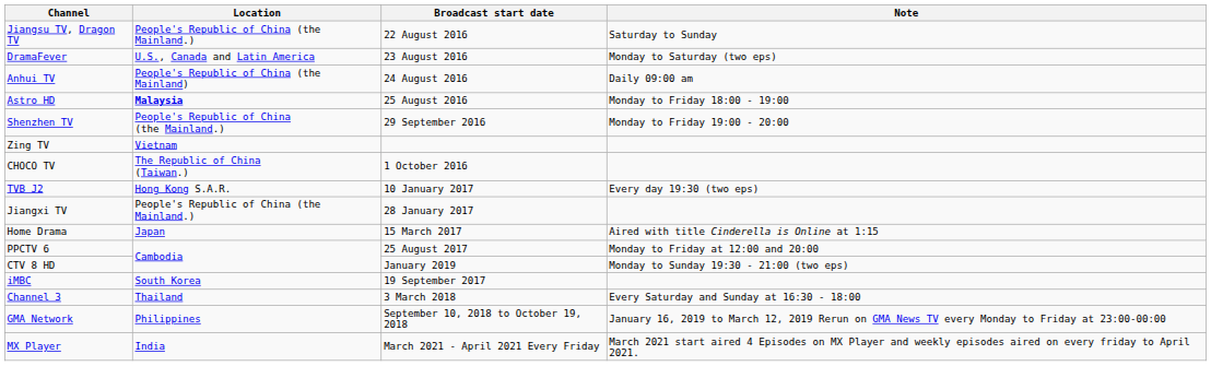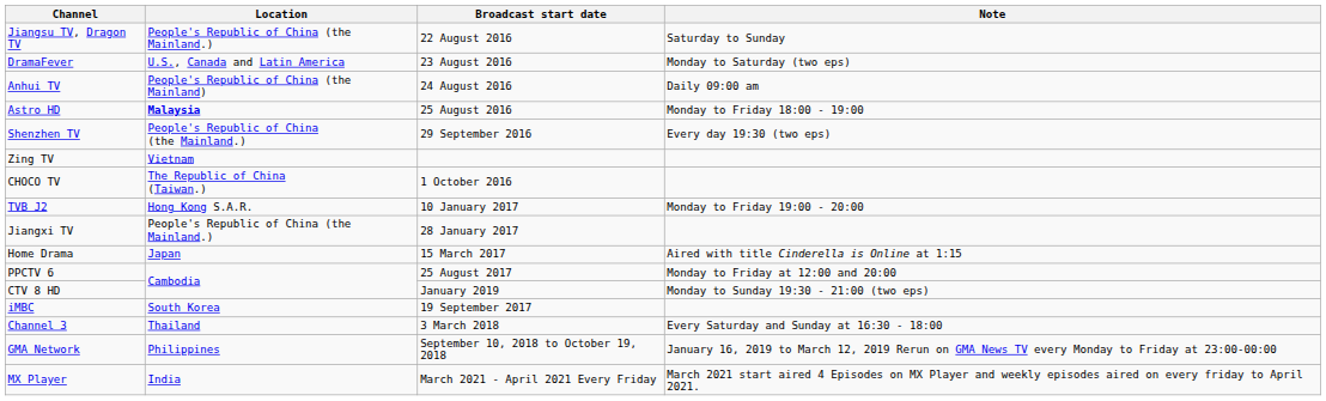Shenzhen TV | Note: Monday to Friday 19:00 - 20:00 -> Every day 19:30 (two eps)
TVB J2 | Note: Every day 19:30 (two eps) -> Monday to Friday 19:00 - 20:00
